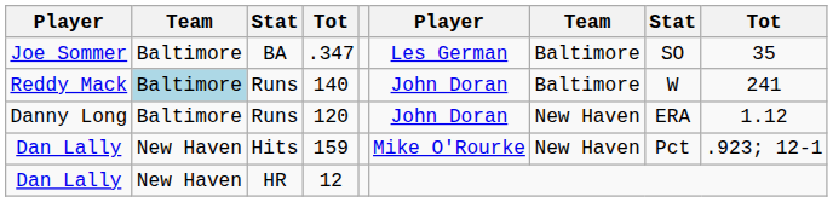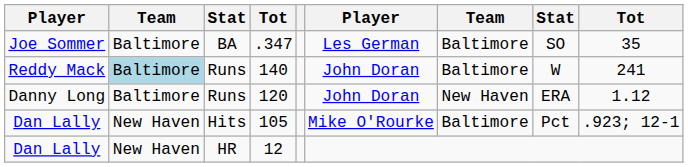Dan Lally / Hits | column 4: 159 -> 105
Dan Lally / Hits | column 7: New Haven -> Baltimore
